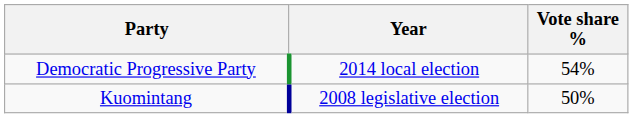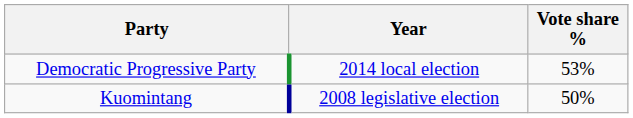Democratic Progressive Party | Vote share %: 54% -> 53%
